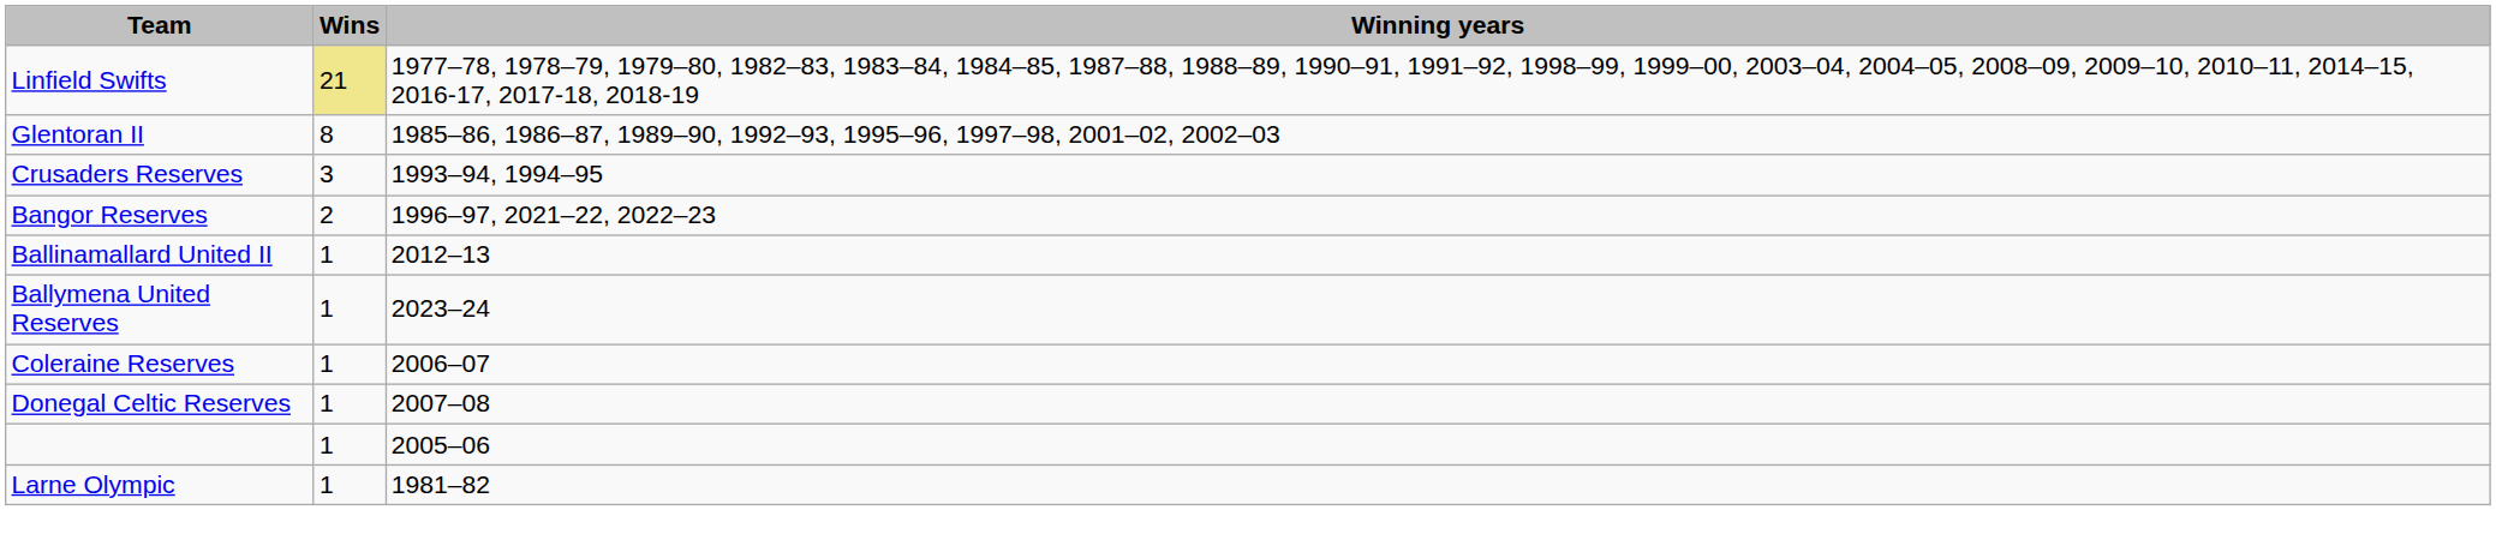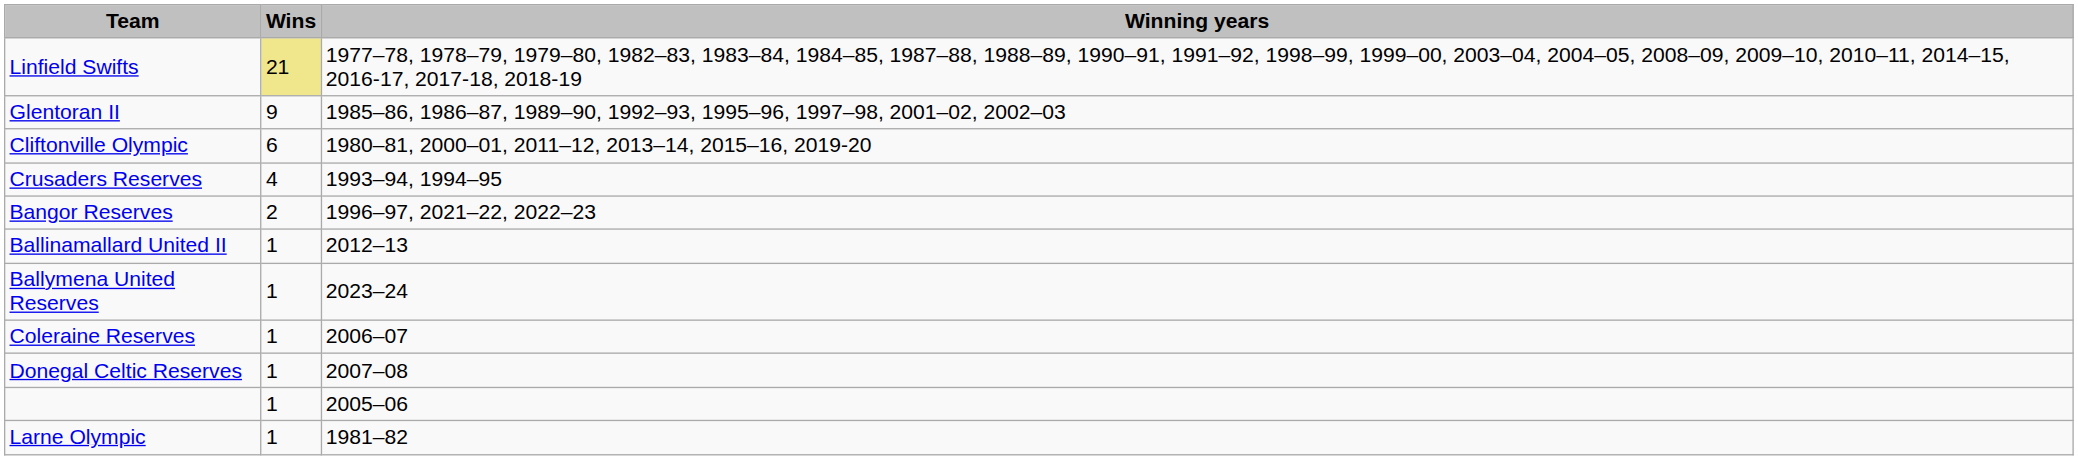Glentoran II | Wins: 8 -> 9
+ row: Cliftonville Olympic | 6 | 1980–81, 2000–01, 2011–12, 2013–14, 2015–16, 2019-20
Crusaders Reserves | Wins: 3 -> 4
